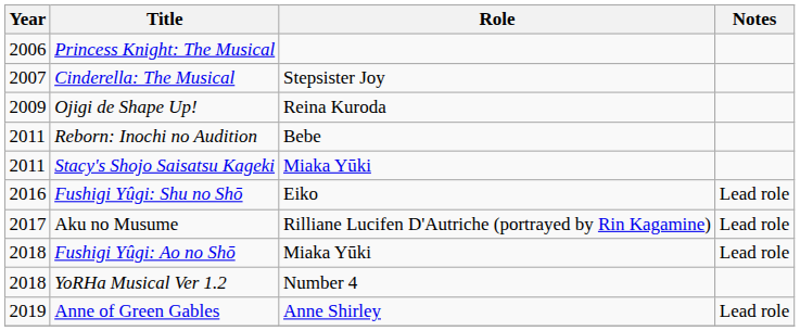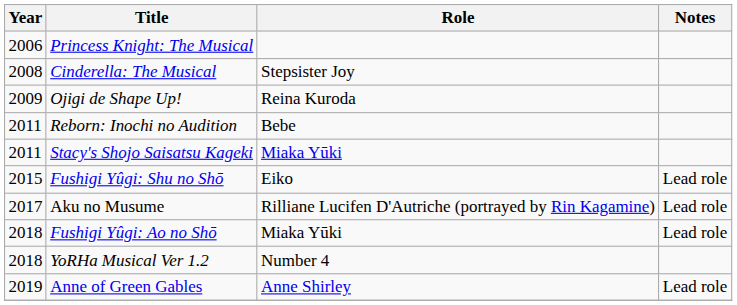Cinderella: The Musical | Year: 2007 -> 2008
Fushigi Yûgi: Shu no Shō | Year: 2016 -> 2015
